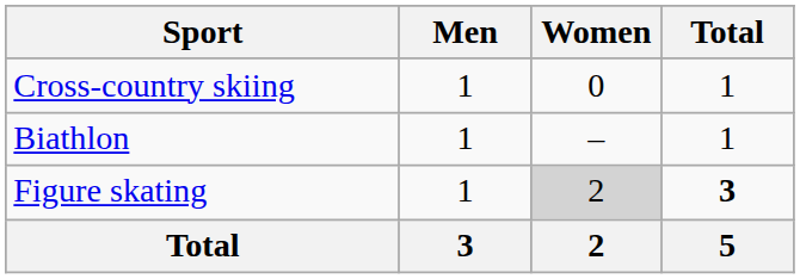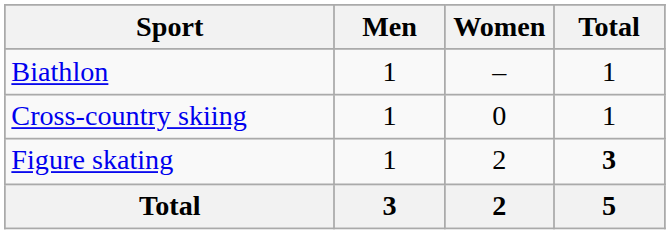rows swapped: Biathlon <-> Cross-country skiing
Figure skating | Women: lightgrey background -> no background
